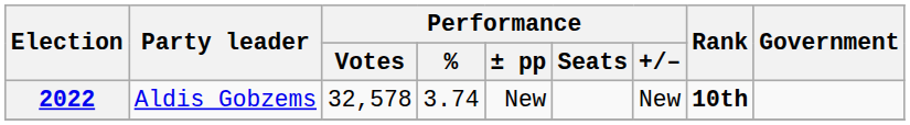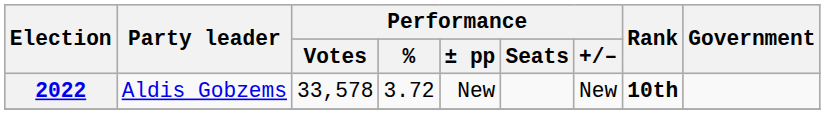2022 | Performance / Votes: 32,578 -> 33,578
2022 | Performance / %: 3.74 -> 3.72
